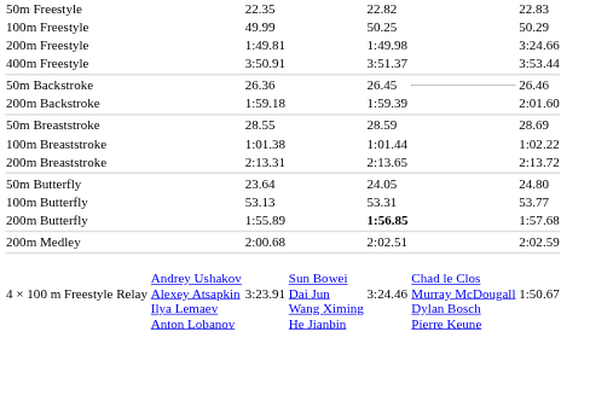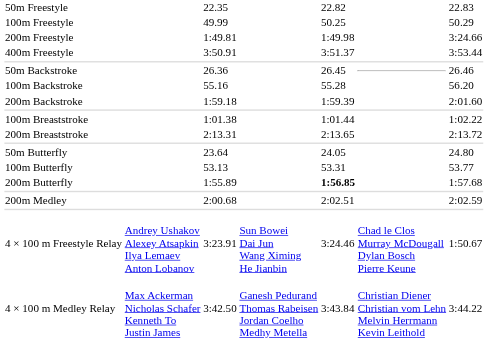+ row: 100m Backstroke | 55.16 | 55.28 | 56.20
- row: 50m Breaststroke | 28.55 | 28.59 | 28.69
+ row: 4 × 100 m Medley Relay | Max Ackerman Nicholas Schafer Kenneth To Justin James | 3:42.50 | Ganesh Pedurand Thomas Rabeisen Jordan Coelho Medhy Metella | 3:43.84 | Christian Diener Christian vom Lehn Melvin Herrmann Kevin Leithold | 3:44.22
